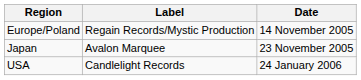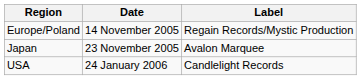columns swapped: Date <-> Label
